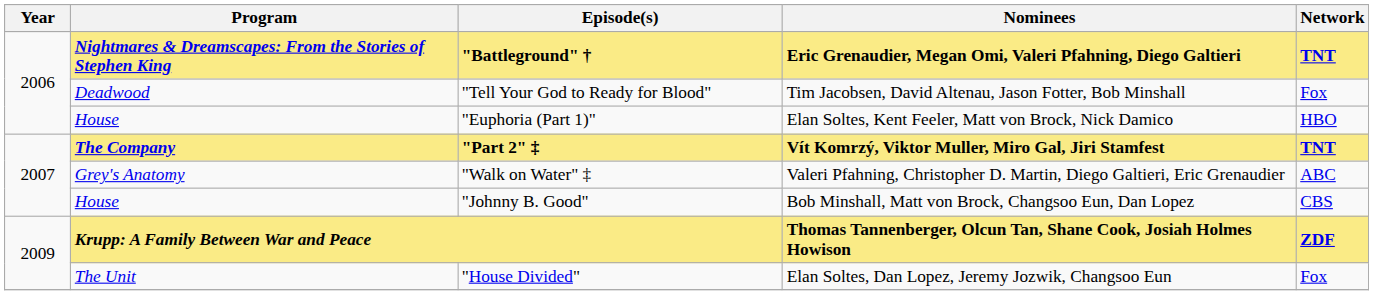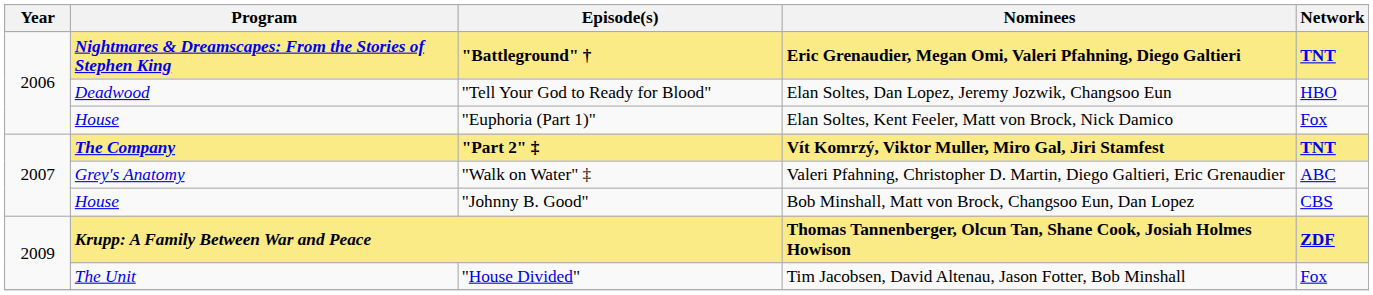"Tell Your God to Ready for Blood" | Nominees: Tim Jacobsen, David Altenau, Jason Fotter, Bob Minshall -> Elan Soltes, Dan Lopez, Jeremy Jozwik, Changsoo Eun
"Tell Your God to Ready for Blood" | Network: Fox -> HBO
"Euphoria (Part 1)" | Network: HBO -> Fox
"House Divided" | Nominees: Elan Soltes, Dan Lopez, Jeremy Jozwik, Changsoo Eun -> Tim Jacobsen, David Altenau, Jason Fotter, Bob Minshall
